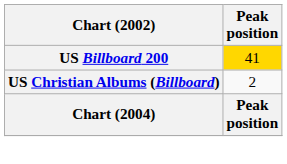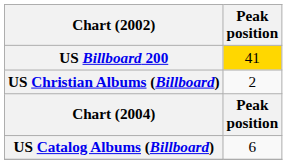+ row: US Catalog Albums (Billboard) | 6
